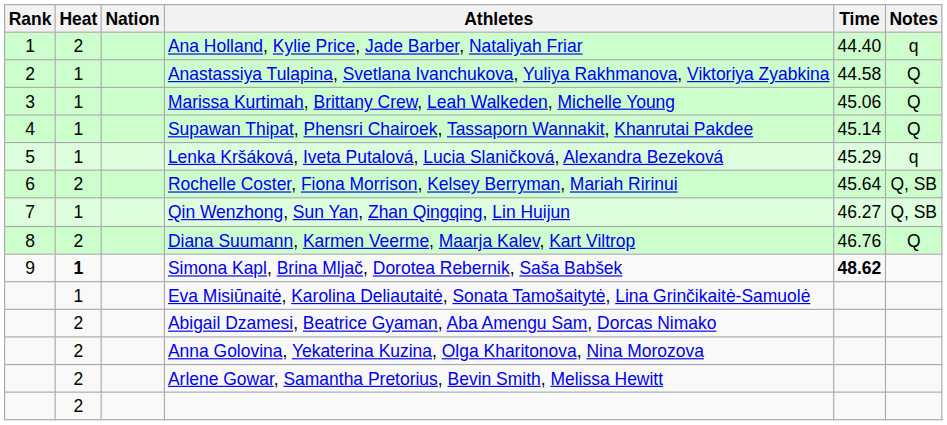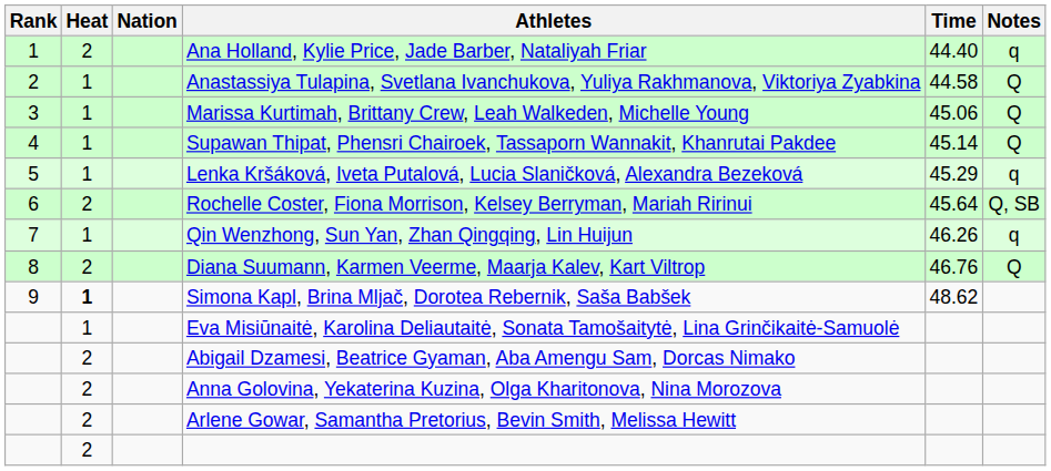Qin Wenzhong, Sun Yan, Zhan Qingqing, Lin Huijun | Time: 46.27 -> 46.26
Qin Wenzhong, Sun Yan, Zhan Qingqing, Lin Huijun | Notes: Q, SB -> q
Simona Kapl, Brina Mljač, Dorotea Rebernik, Saša Babšek | Time: bold -> normal
